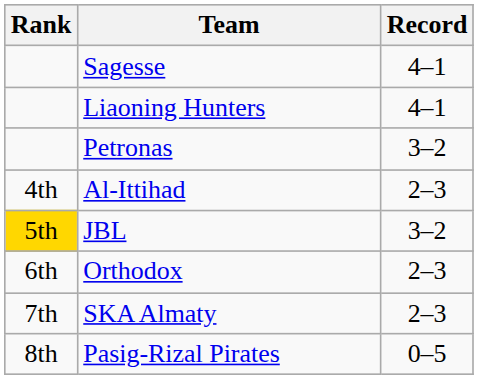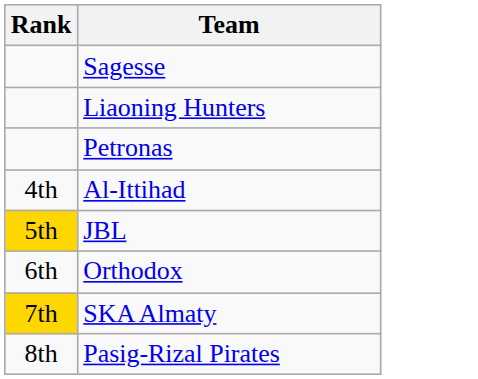- column: Record | 4–1 | 4–1 | 3–2 | 2–3 | 3–2 | 2–3 | 2–3 | 0–5
SKA Almaty | Rank: no background -> gold background
